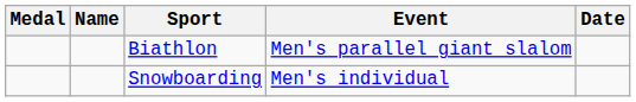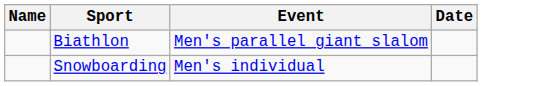- column: Medal
